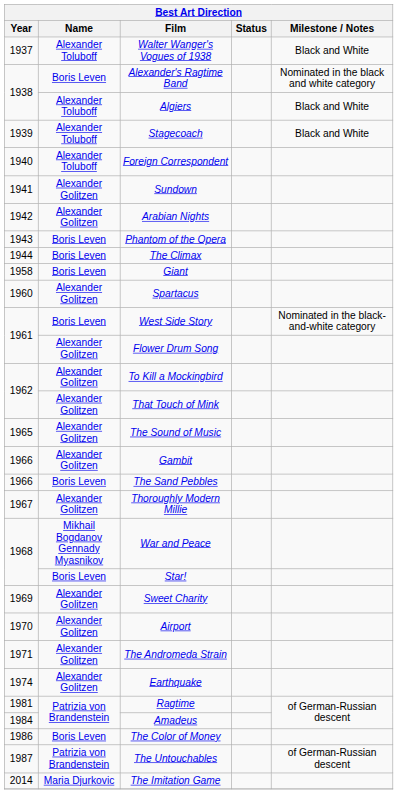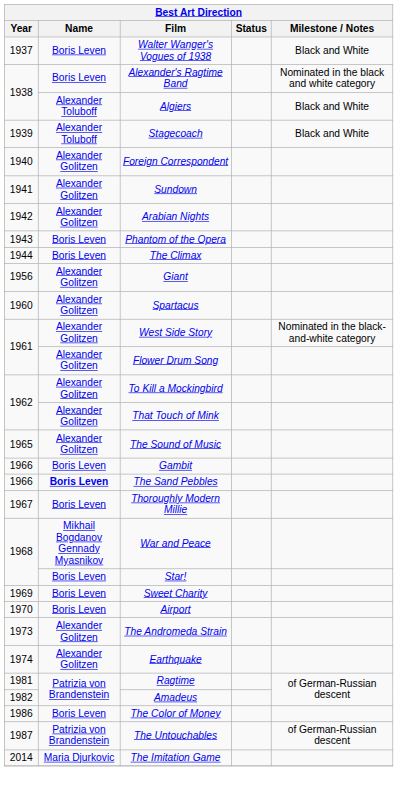Walter Wanger's Vogues of 1938 | Name: Alexander Toluboff -> Boris Leven
Foreign Correspondent | Name: Alexander Toluboff -> Alexander Golitzen
Giant | Year: 1958 -> 1956
Giant | Name: Boris Leven -> Alexander Golitzen
West Side Story | Name: Boris Leven -> Alexander Golitzen
Gambit | Name: Alexander Golitzen -> Boris Leven
The Sand Pebbles | Name: normal -> bold
Thoroughly Modern Millie | Name: Alexander Golitzen -> Boris Leven
Sweet Charity | Name: Alexander Golitzen -> Boris Leven
Airport | Name: Alexander Golitzen -> Boris Leven
The Andromeda Strain | Year: 1971 -> 1973
Amadeus | Year: 1984 -> 1982
